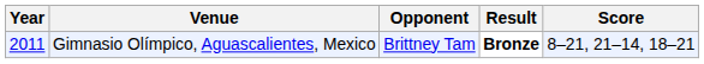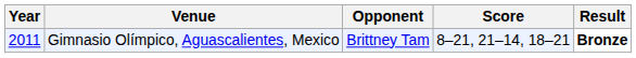columns swapped: Score <-> Result
